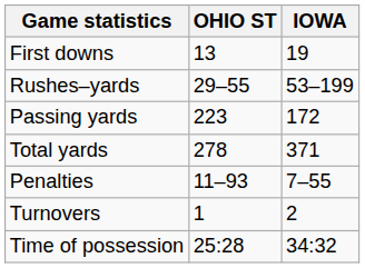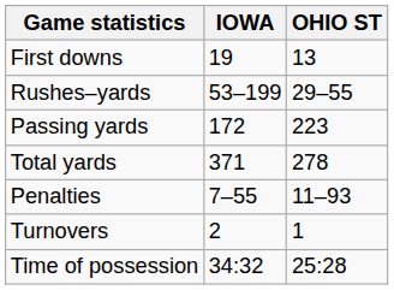columns swapped: OHIO ST <-> IOWA
